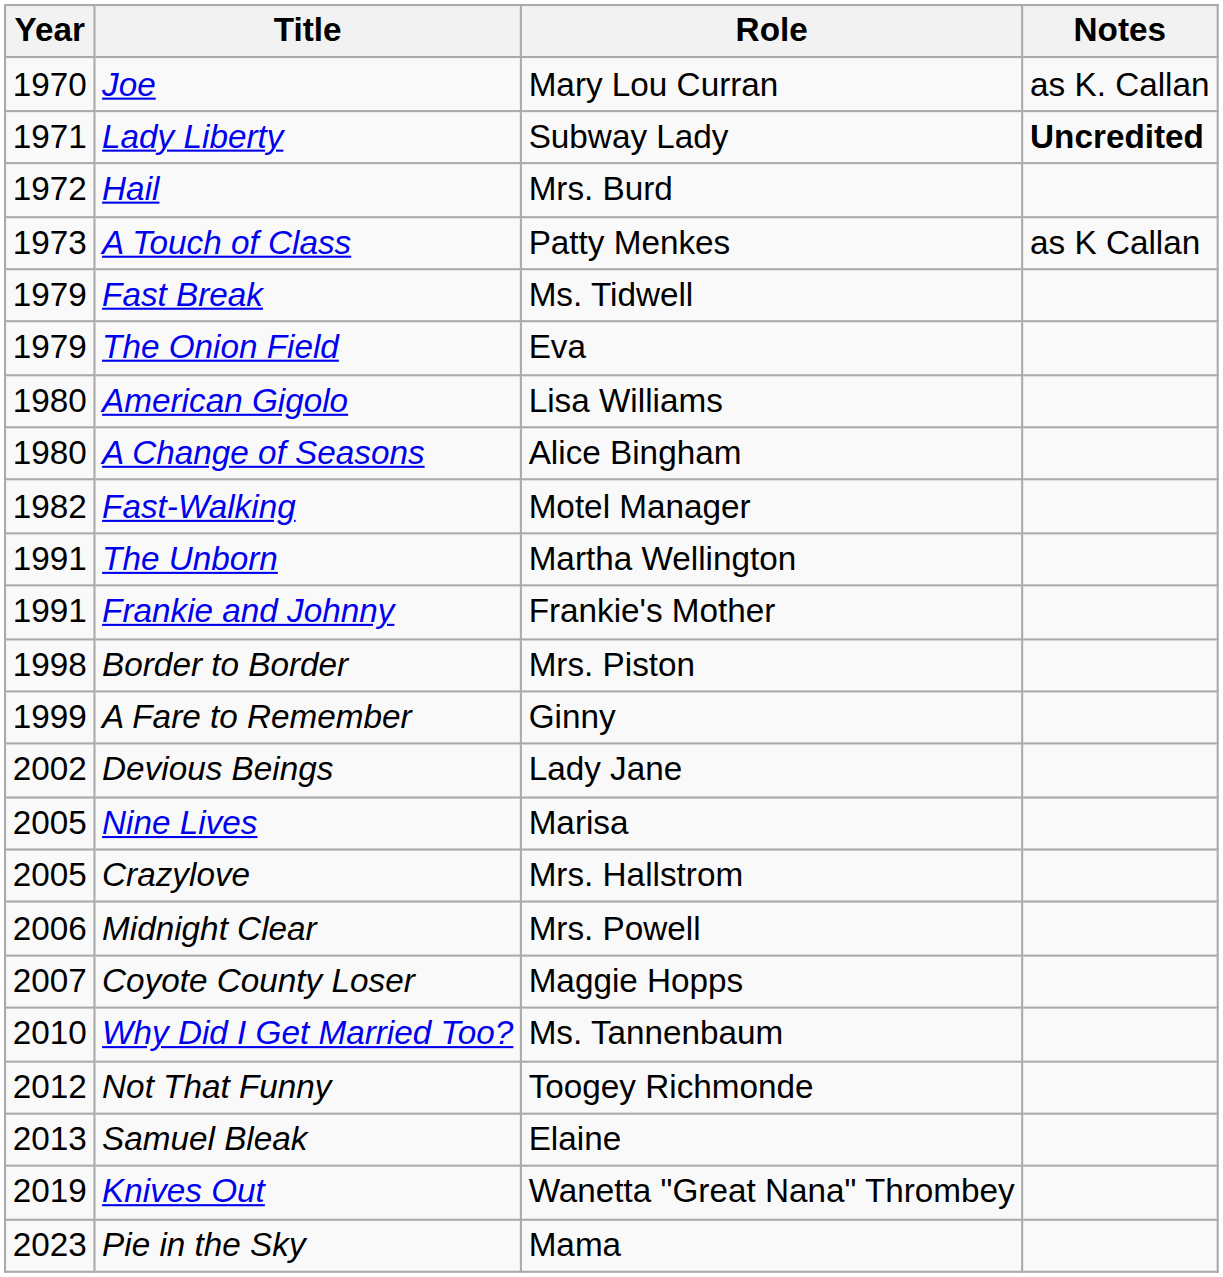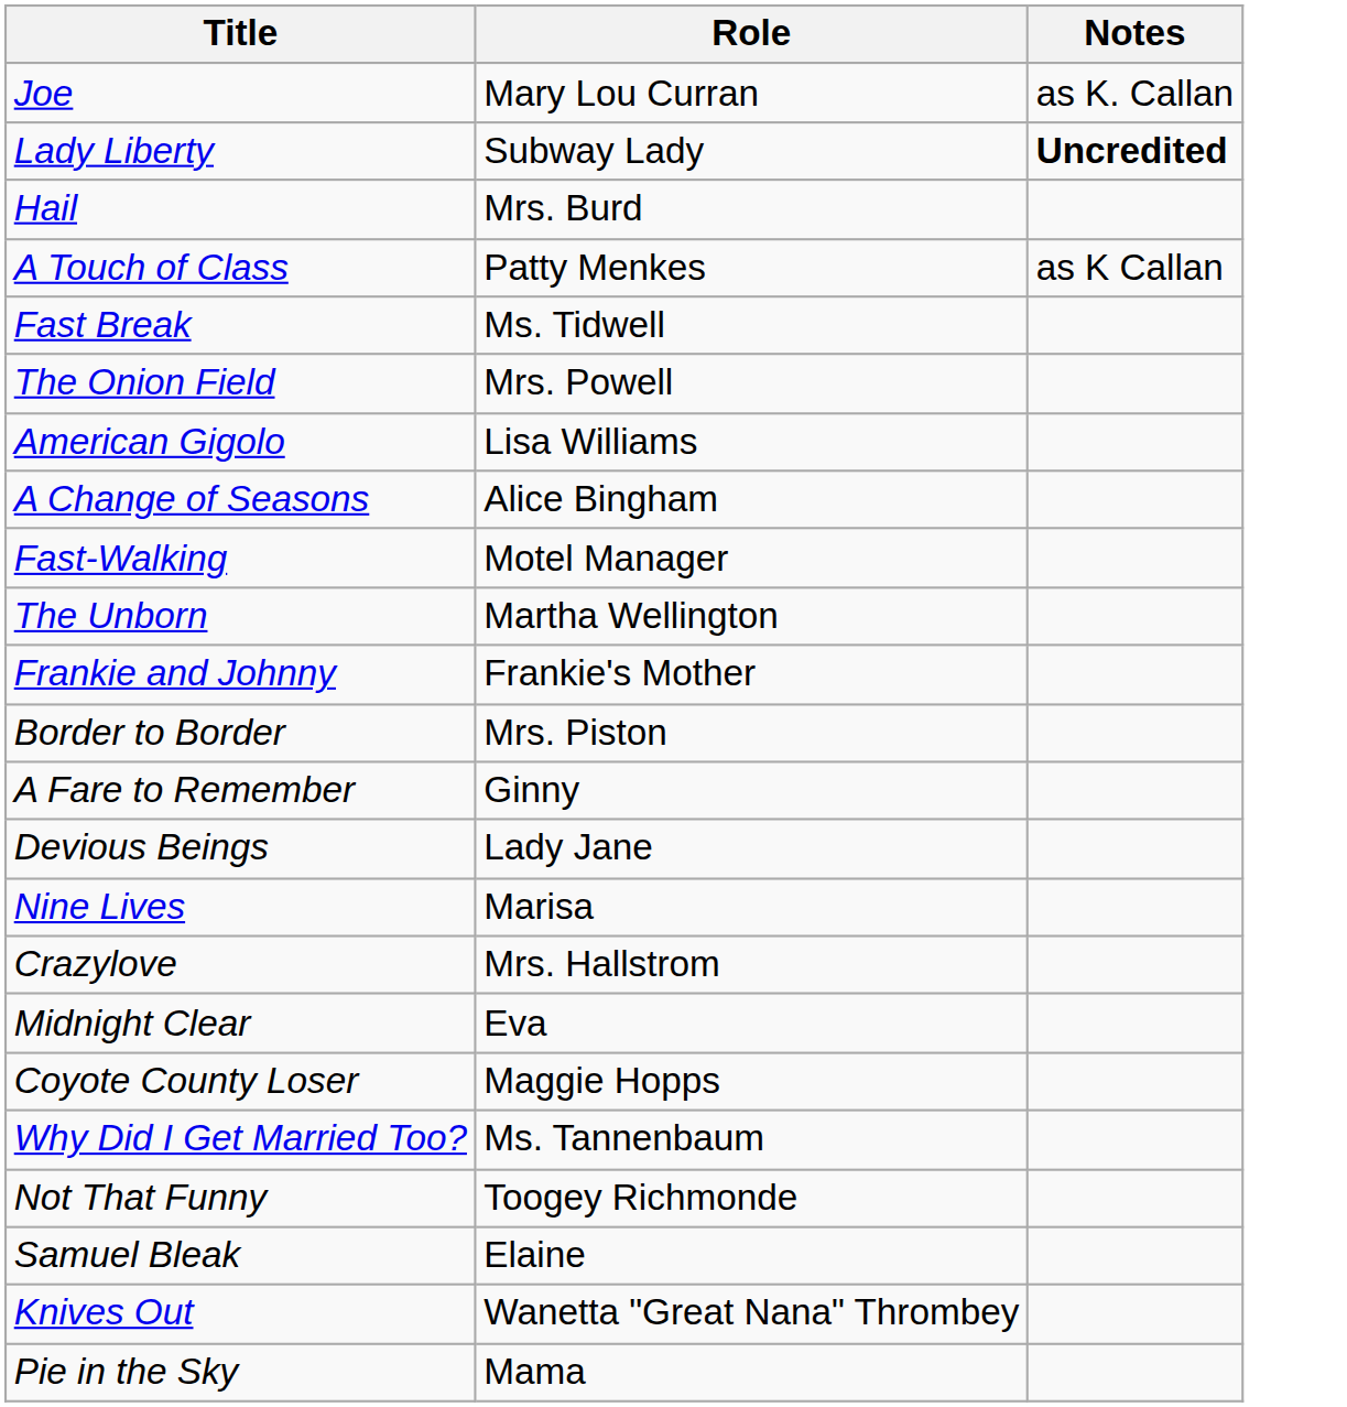- column: Year | 1970 | 1971 | 1972 | 1973 | 1979 | 1979 | 1980 | 1980 | 1982 | 1991 | 1991 | 1998 | 1999 | 2002 | 2005 | 2005 | 2006 | 2007 | 2010 | 2012 | 2013 | 2019 | 2023
The Onion Field | Role: Eva -> Mrs. Powell
Midnight Clear | Role: Mrs. Powell -> Eva
